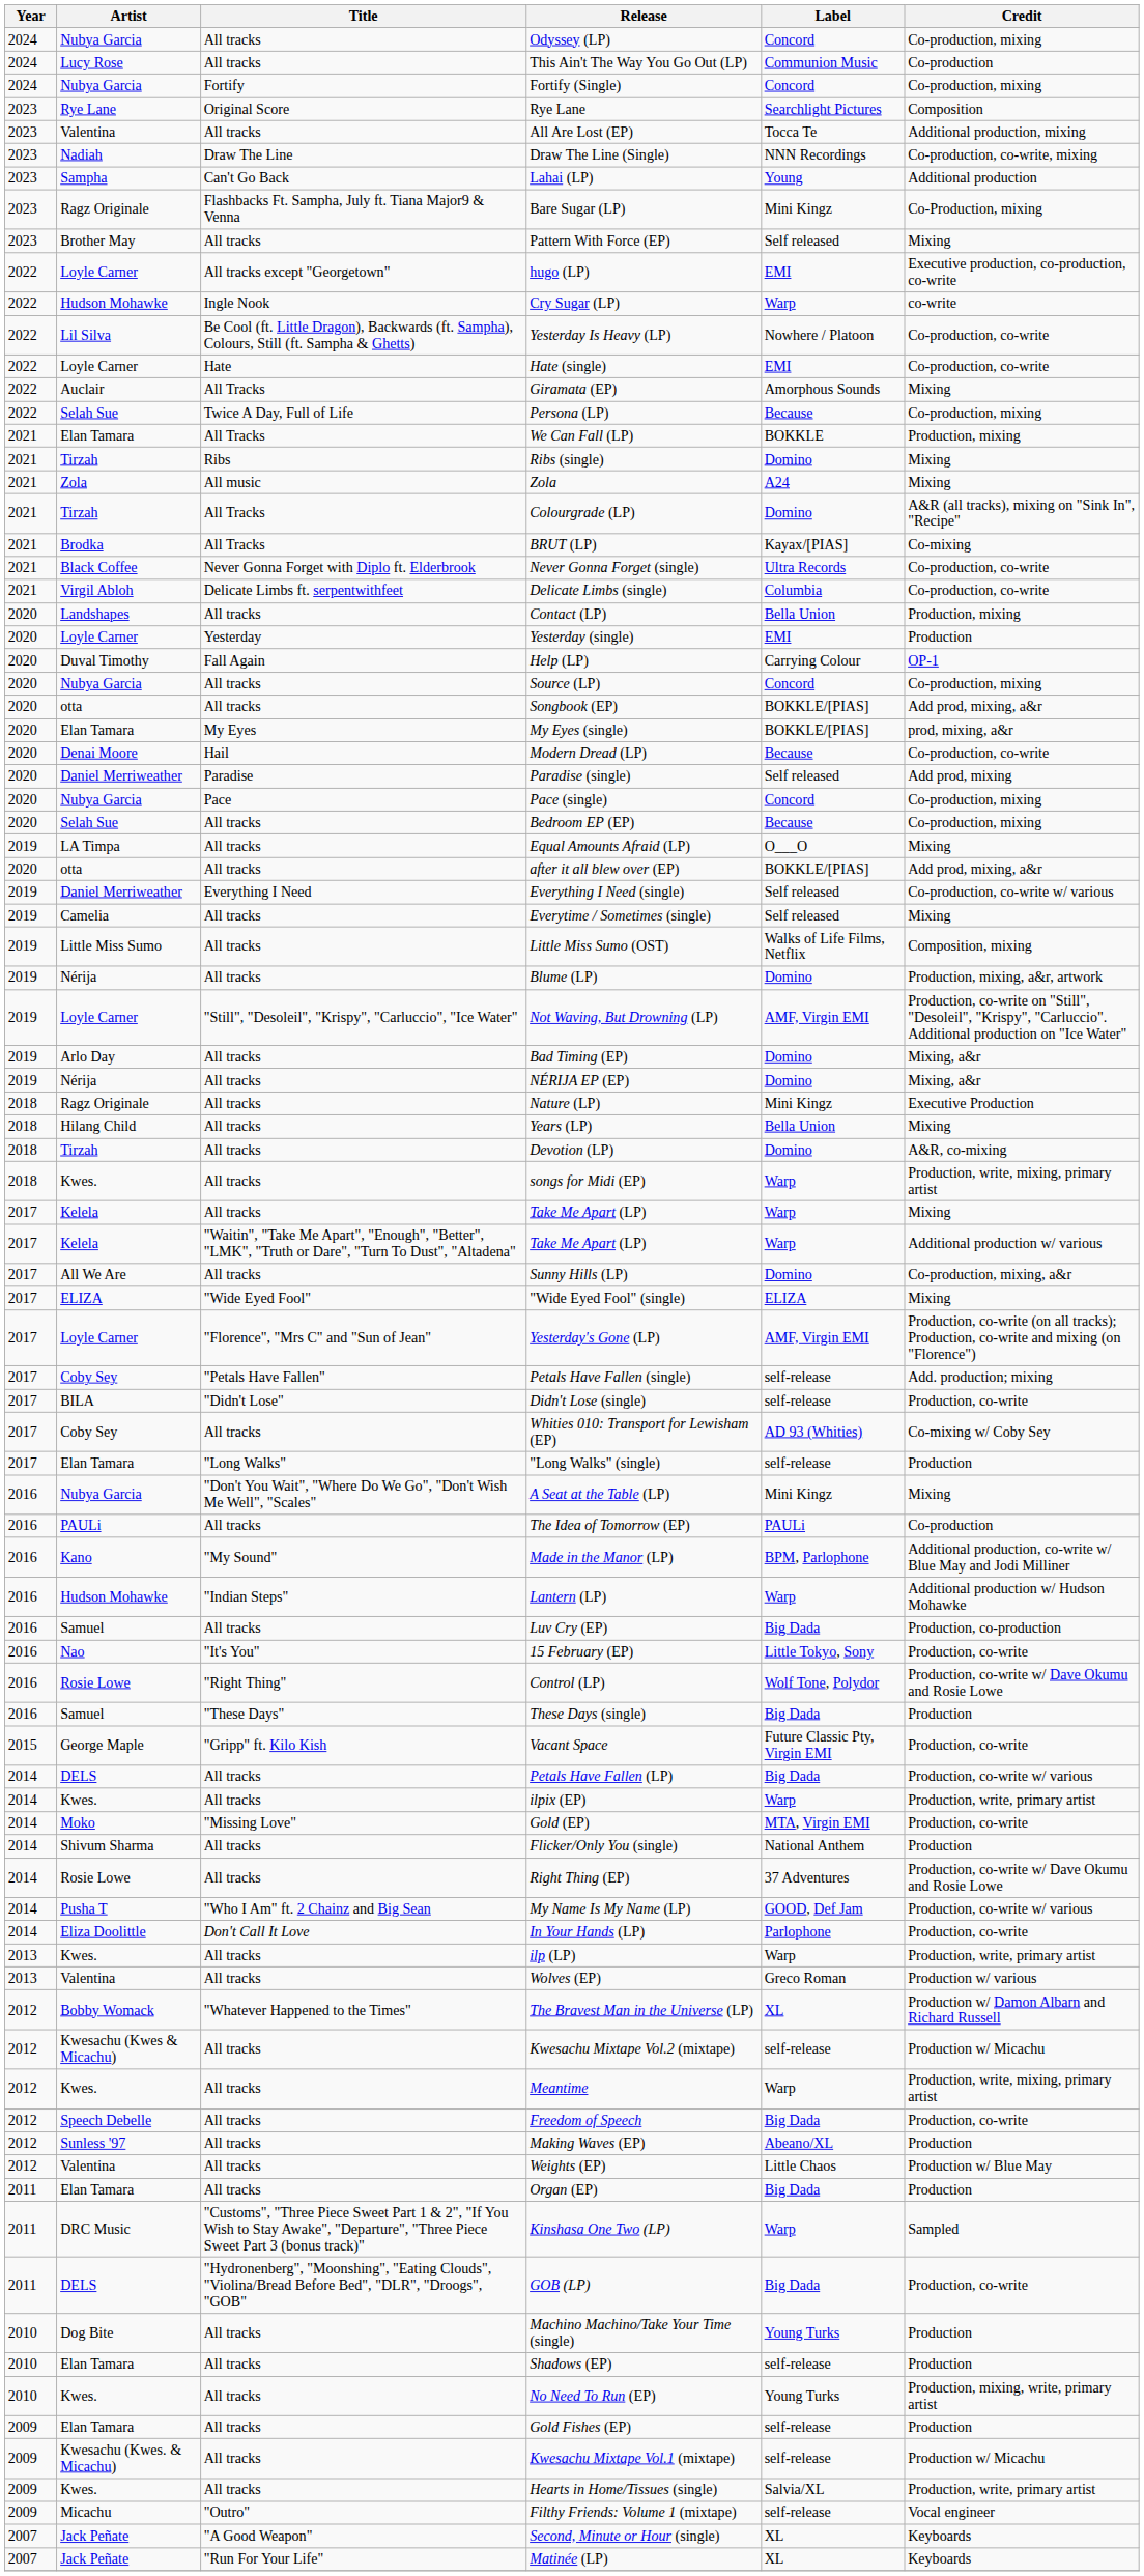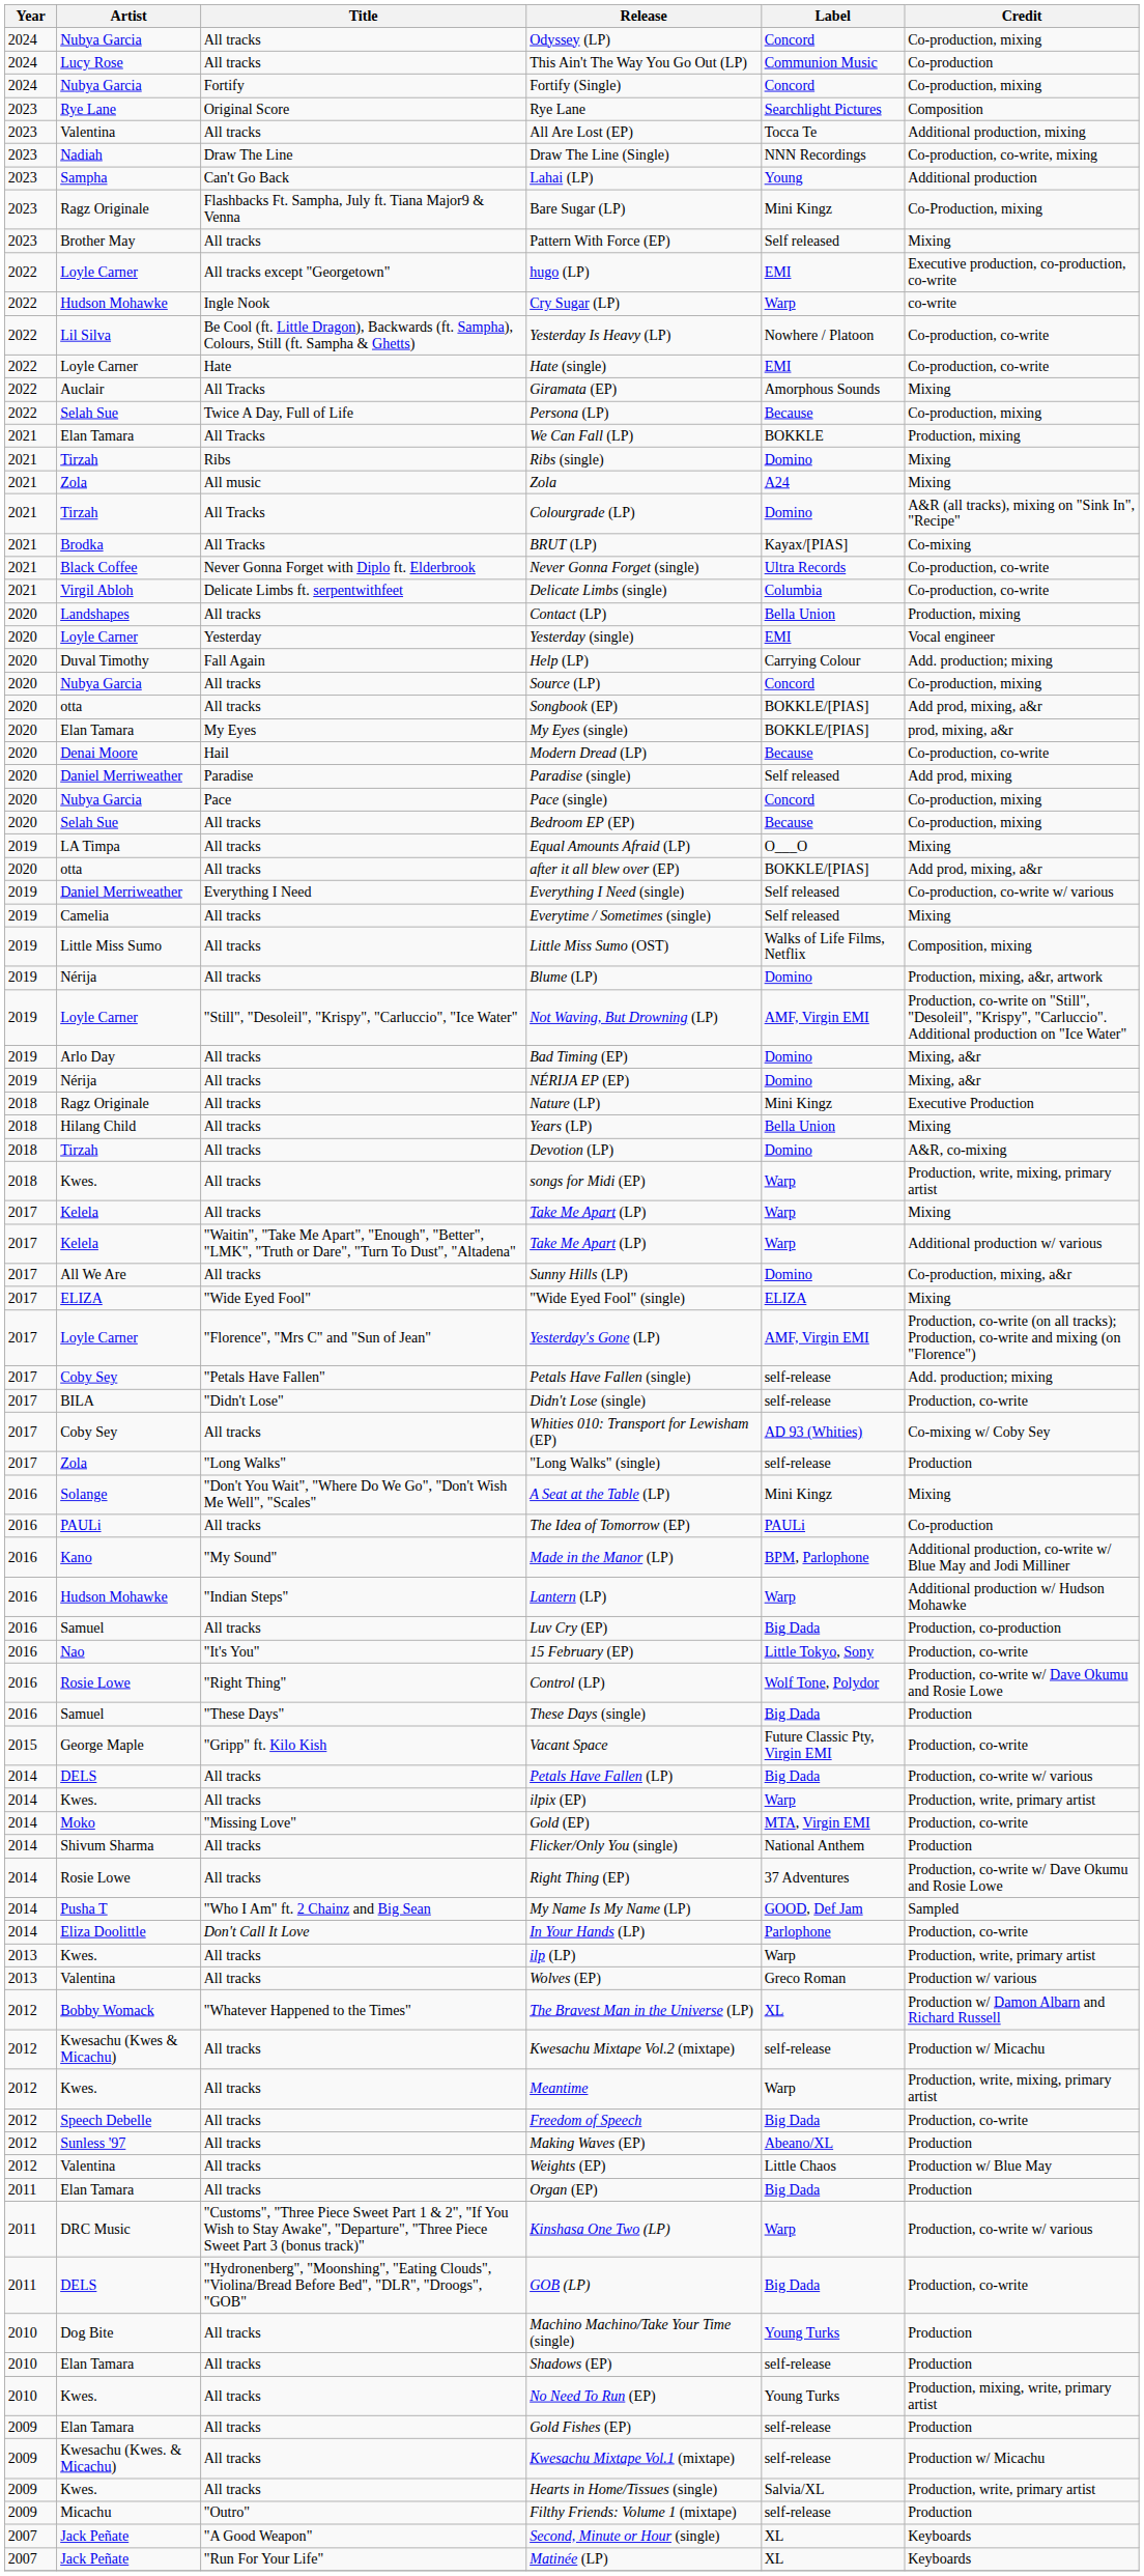Yesterday (single) | Credit: Production -> Vocal engineer
Help (LP) | Credit: OP-1 -> Add. production; mixing
"Long Walks" (single) | Artist: Elan Tamara -> Zola
A Seat at the Table (LP) | Artist: Nubya Garcia -> Solange
My Name Is My Name (LP) | Credit: Production, co-write w/ various -> Sampled
Kinshasa One Two (LP) | Credit: Sampled -> Production, co-write w/ various
Filthy Friends: Volume 1 (mixtape) | Credit: Vocal engineer -> Production
